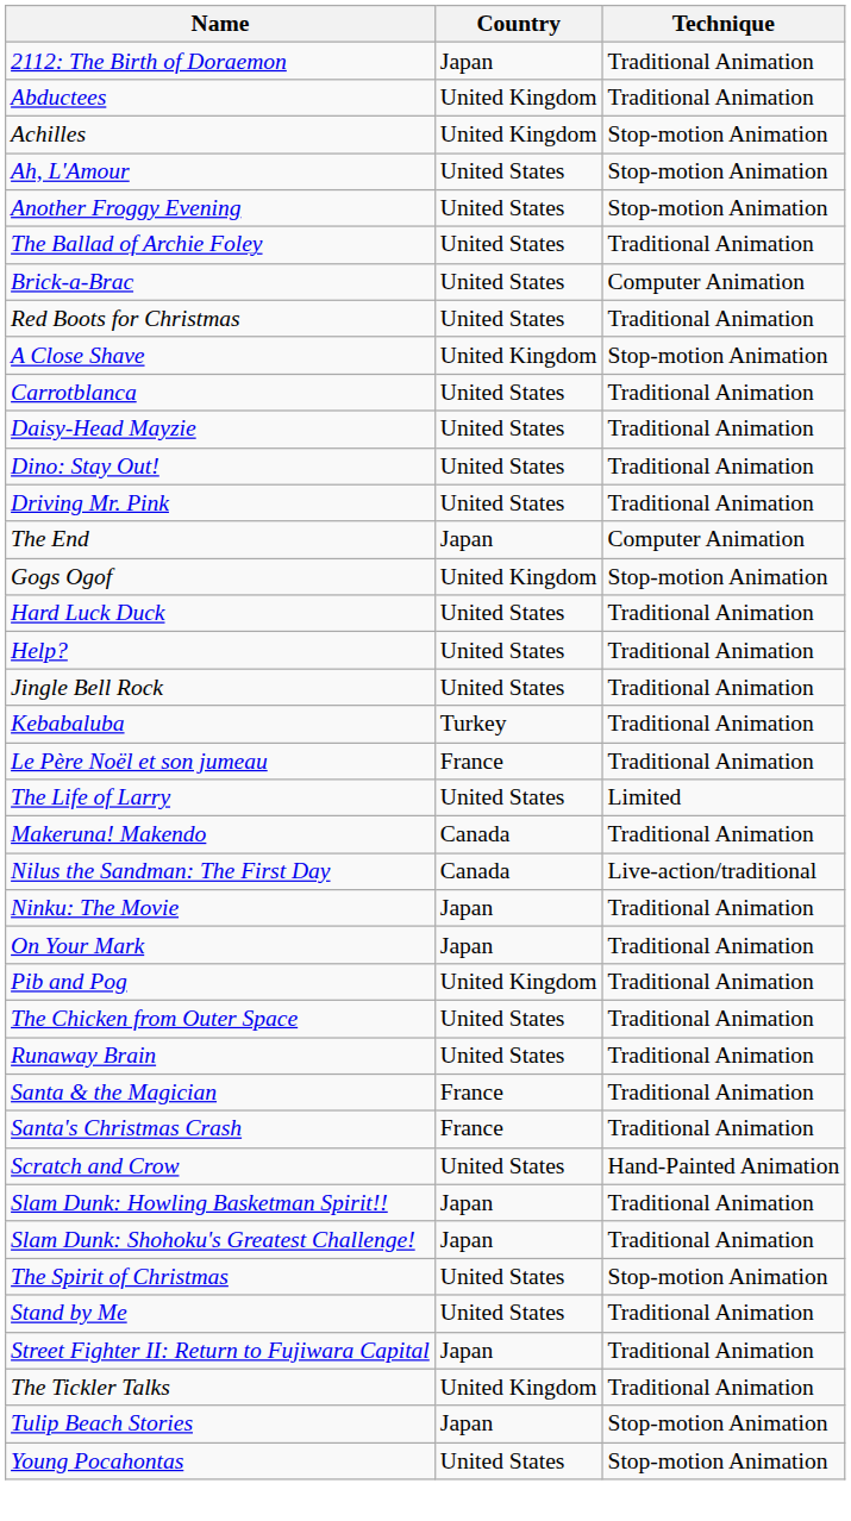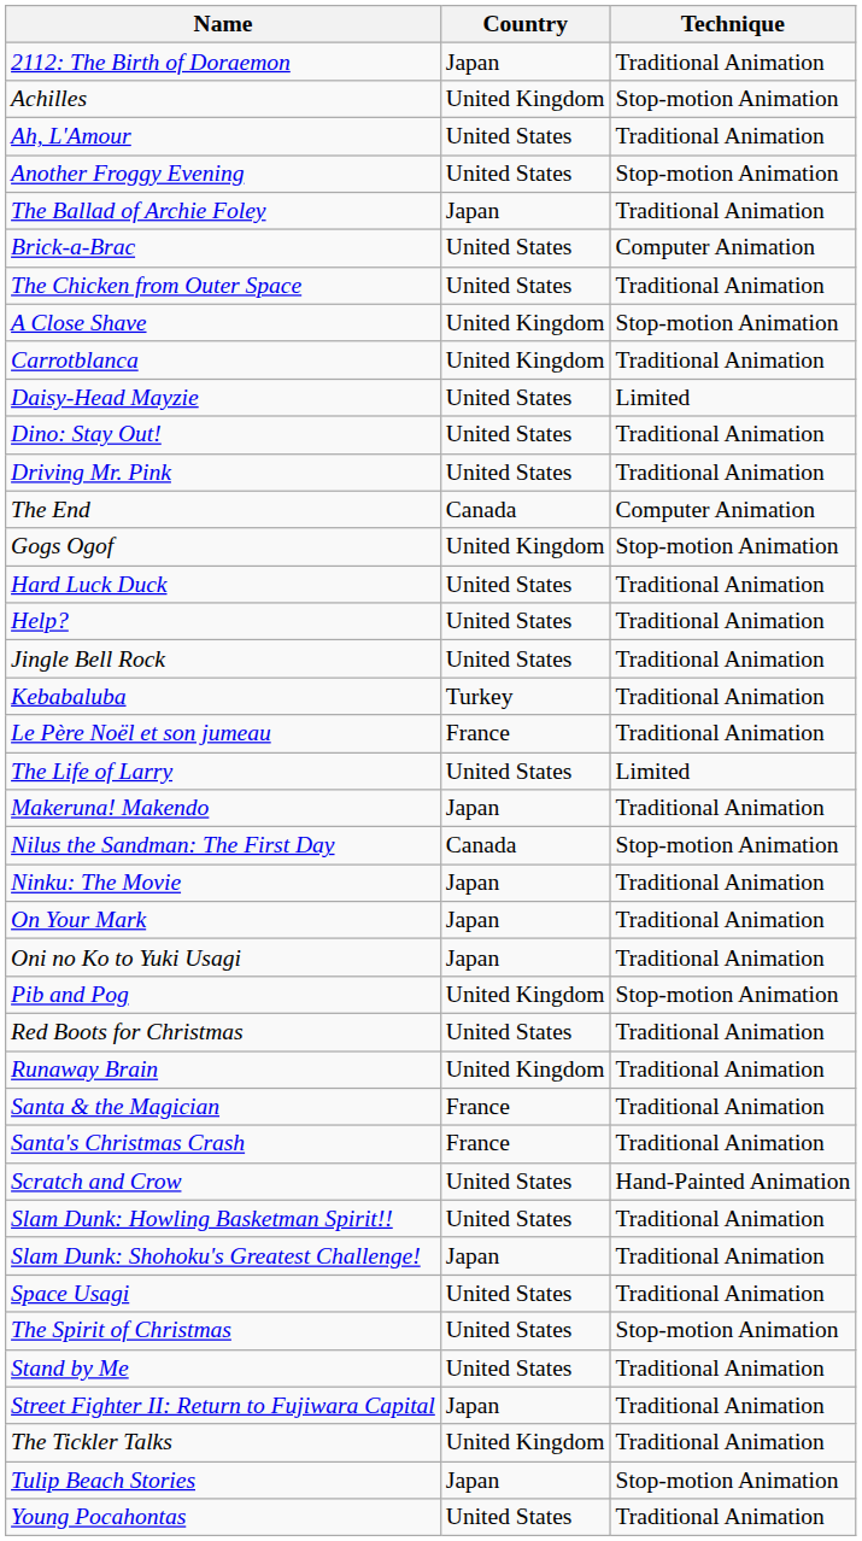- row: Abductees | United Kingdom | Traditional Animation
Ah, L'Amour | Technique: Stop-motion Animation -> Traditional Animation
The Ballad of Archie Foley | Country: United States -> Japan
rows swapped: The Chicken from Outer Space <-> Red Boots for Christmas
Carrotblanca | Country: United States -> United Kingdom
Daisy-Head Mayzie | Technique: Traditional Animation -> Limited
The End | Country: Japan -> Canada
Makeruna! Makendo | Country: Canada -> Japan
Nilus the Sandman: The First Day | Technique: Live-action/traditional -> Stop-motion Animation
+ row: Oni no Ko to Yuki Usagi | Japan | Traditional Animation
Pib and Pog | Technique: Traditional Animation -> Stop-motion Animation
Runaway Brain | Country: United States -> United Kingdom
Slam Dunk: Howling Basketman Spirit!! | Country: Japan -> United States
+ row: Space Usagi | United States | Traditional Animation
Young Pocahontas | Technique: Stop-motion Animation -> Traditional Animation
